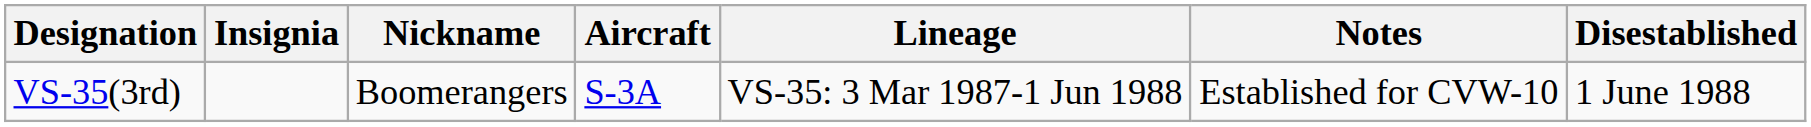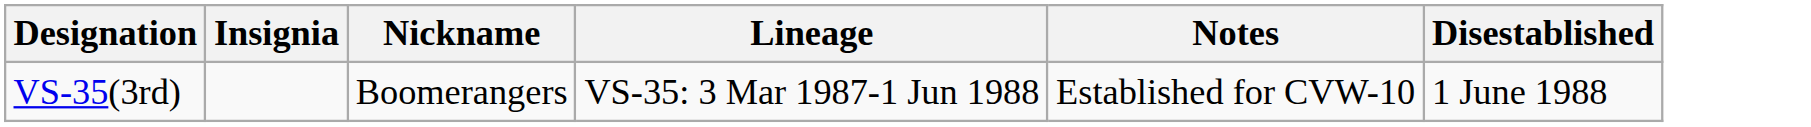- column: Aircraft | S-3A
